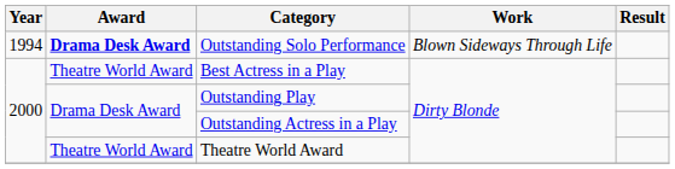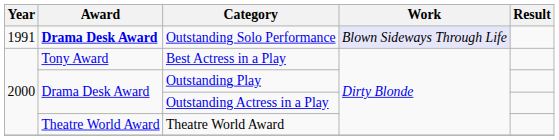Outstanding Solo Performance | Year: 1994 -> 1991
Outstanding Solo Performance | Work: no background -> lavender background
Best Actress in a Play | Award: Theatre World Award -> Tony Award
